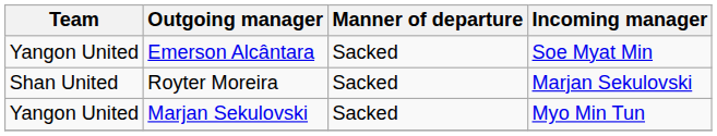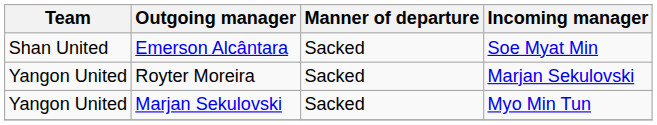Emerson Alcântara | Team: Yangon United -> Shan United
Royter Moreira | Team: Shan United -> Yangon United
